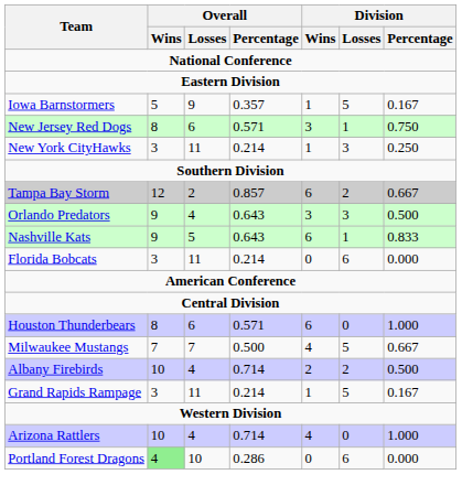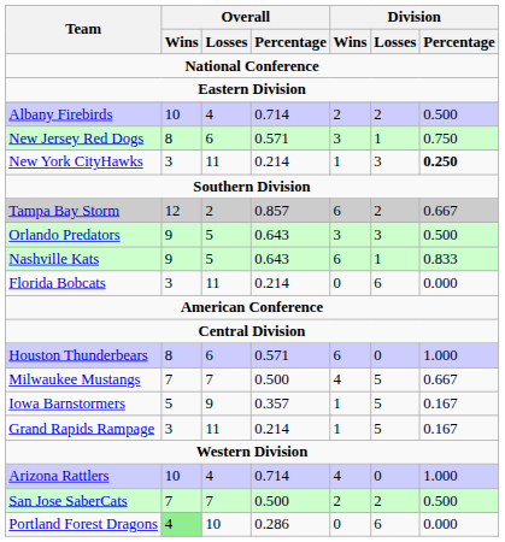rows swapped: Albany Firebirds <-> Iowa Barnstormers
New York CityHawks | Division / Percentage: normal -> bold
Orlando Predators | Overall / Losses: 4 -> 5
+ row: San Jose SaberCats | 7 | 7 | 0.500 | 2 | 2 | 0.500
